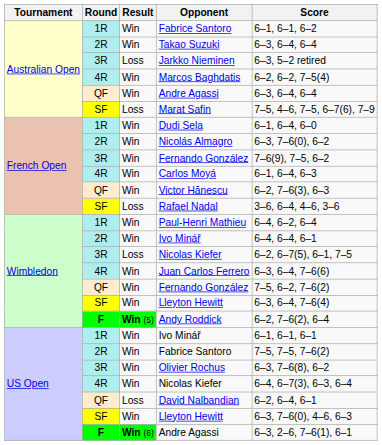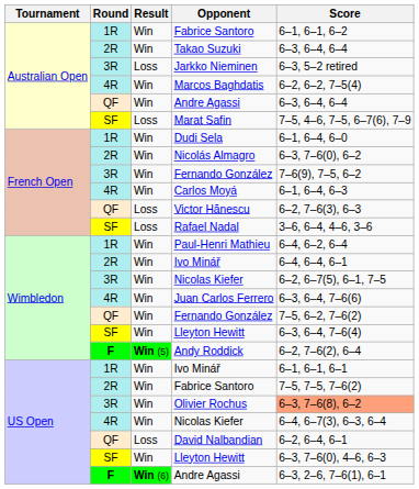Victor Hănescu | Result: Win -> Loss
Wimbledon / Nicolas Kiefer | Result: Loss -> Win
Olivier Rochus | Score: no background -> lightsalmon background
